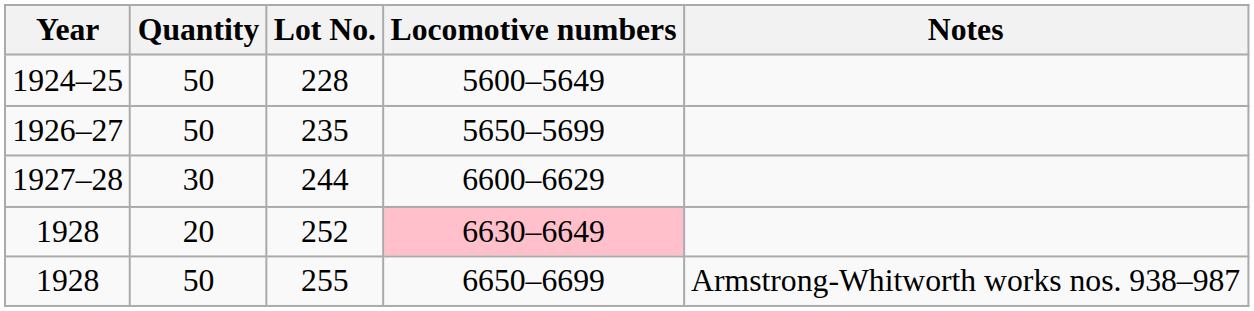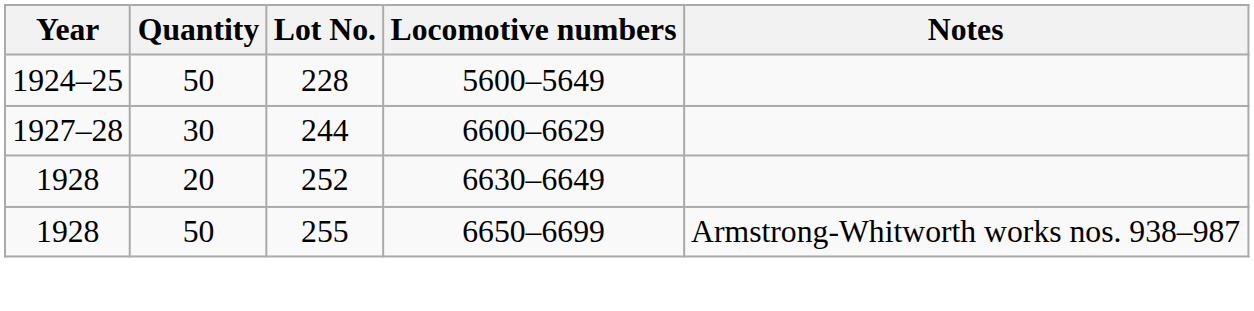- row: 1926–27 | 50 | 235 | 5650–5699
252 | Locomotive numbers: pink background -> no background
